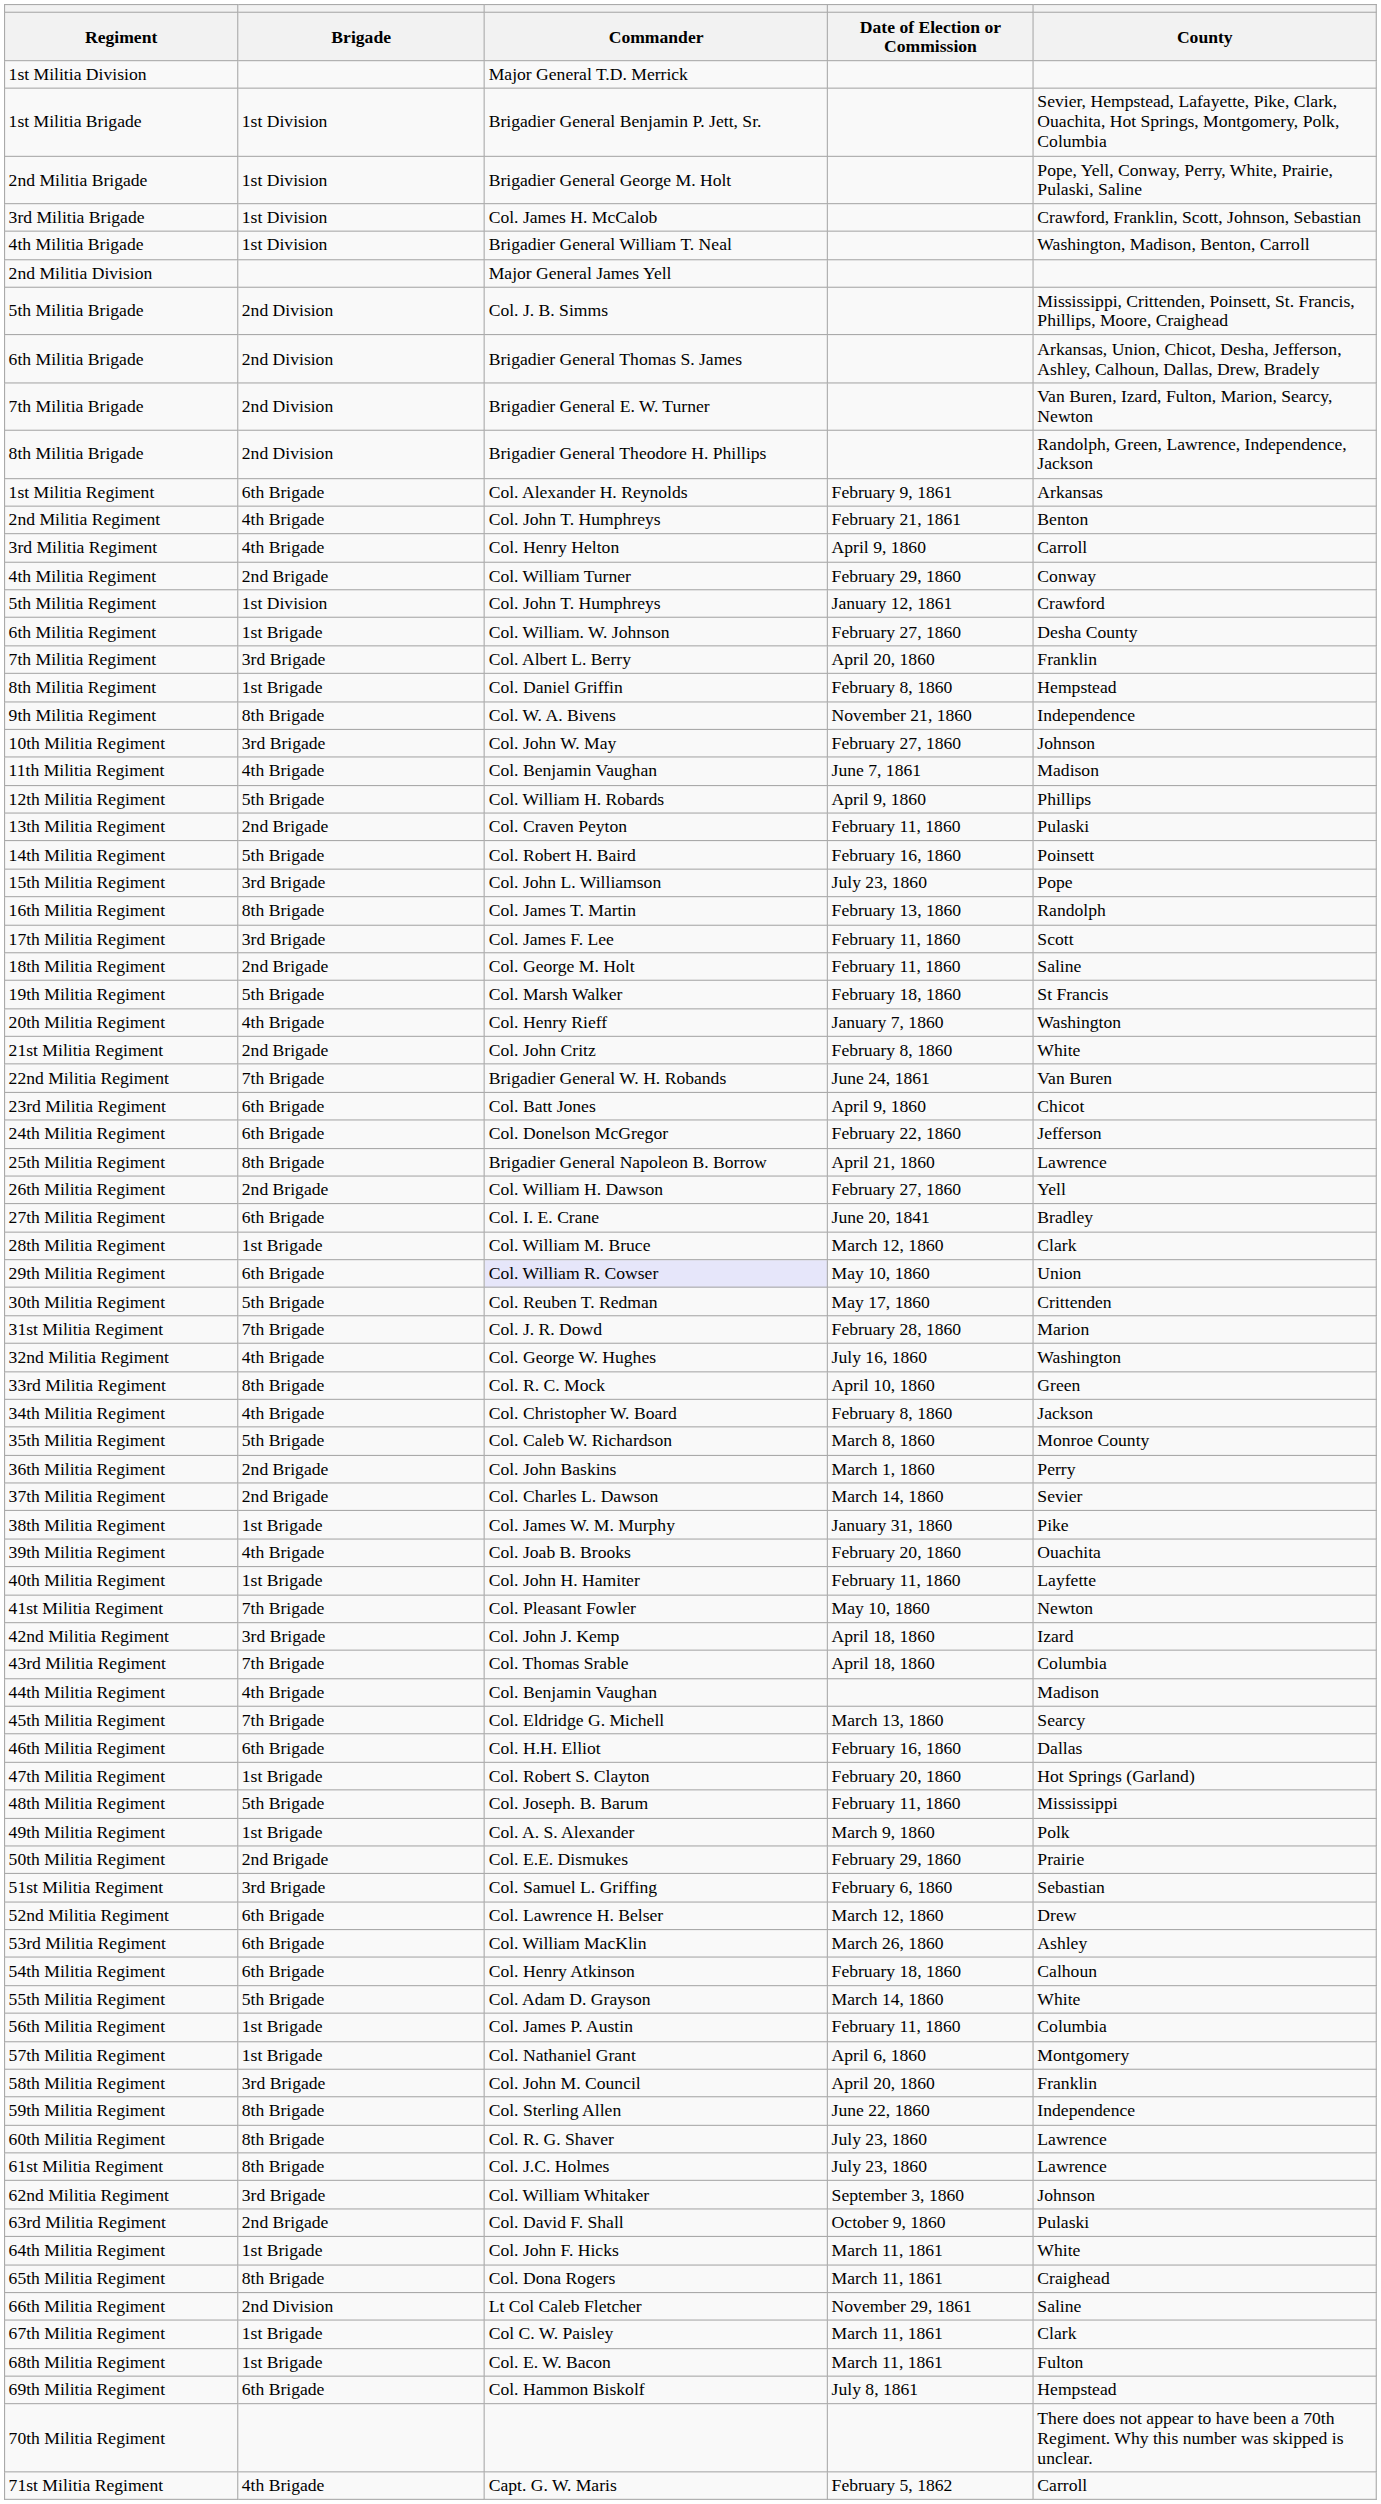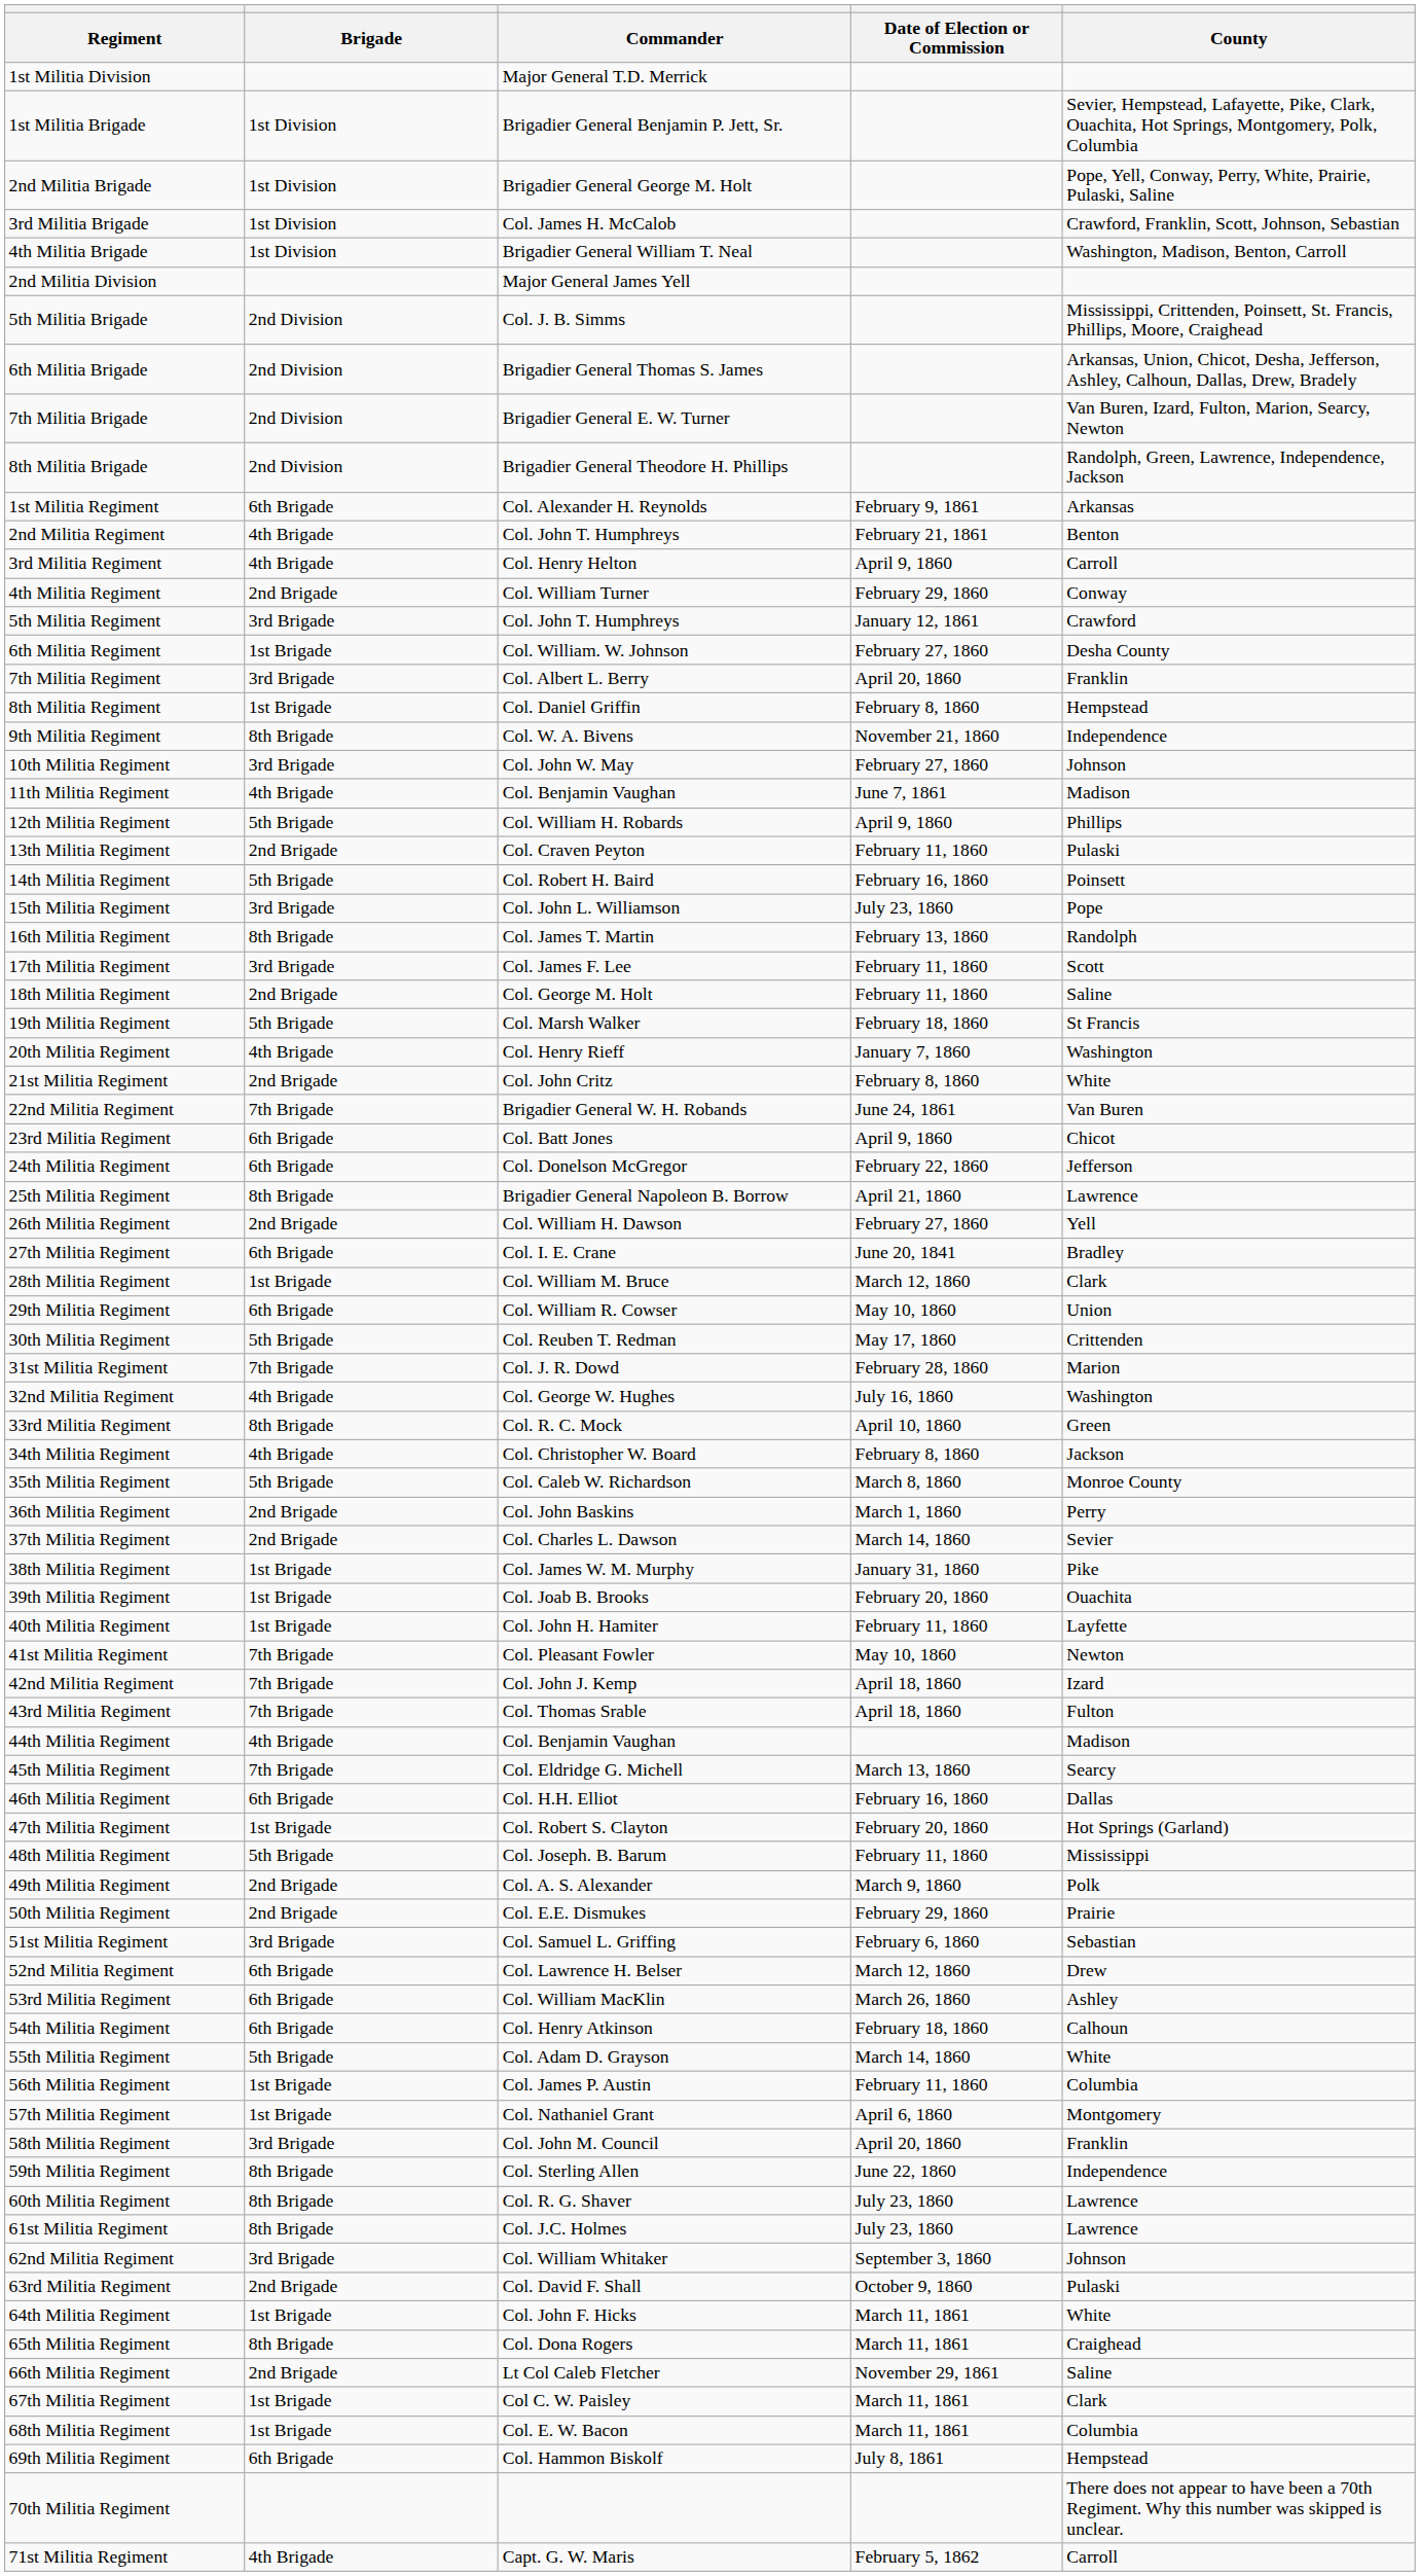5th Militia Regiment | Brigade: 1st Division -> 3rd Brigade
29th Militia Regiment | Commander: lavender background -> no background
39th Militia Regiment | Brigade: 4th Brigade -> 1st Brigade
42nd Militia Regiment | Brigade: 3rd Brigade -> 7th Brigade
43rd Militia Regiment | County: Columbia -> Fulton
49th Militia Regiment | Brigade: 1st Brigade -> 2nd Brigade
66th Militia Regiment | Brigade: 2nd Division -> 2nd Brigade
68th Militia Regiment | County: Fulton -> Columbia
